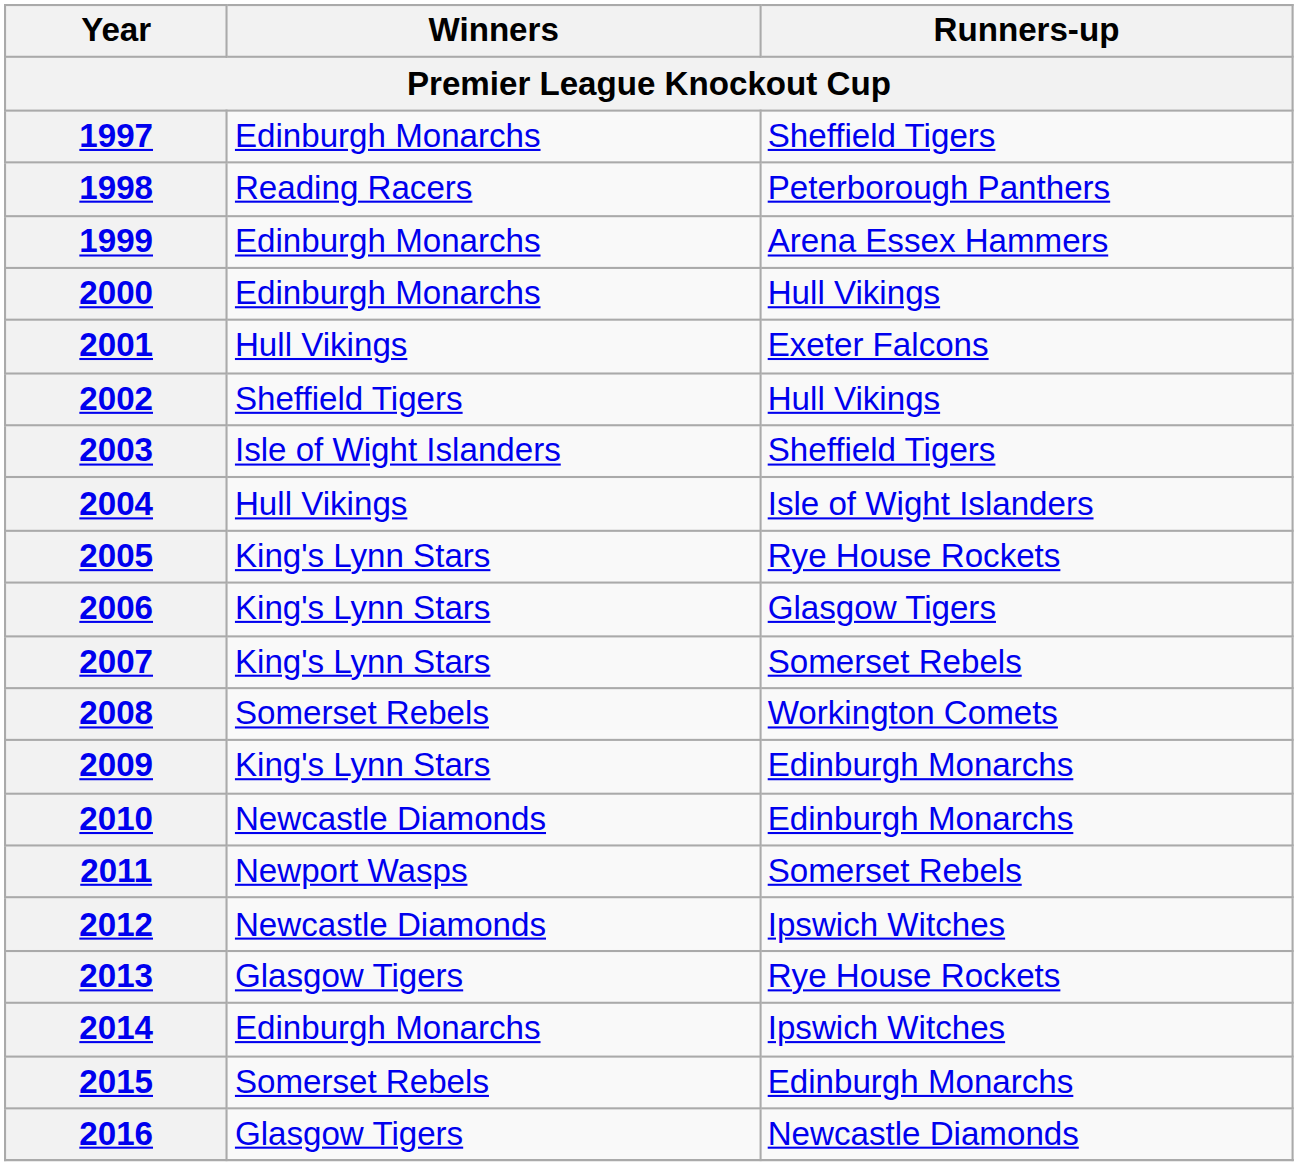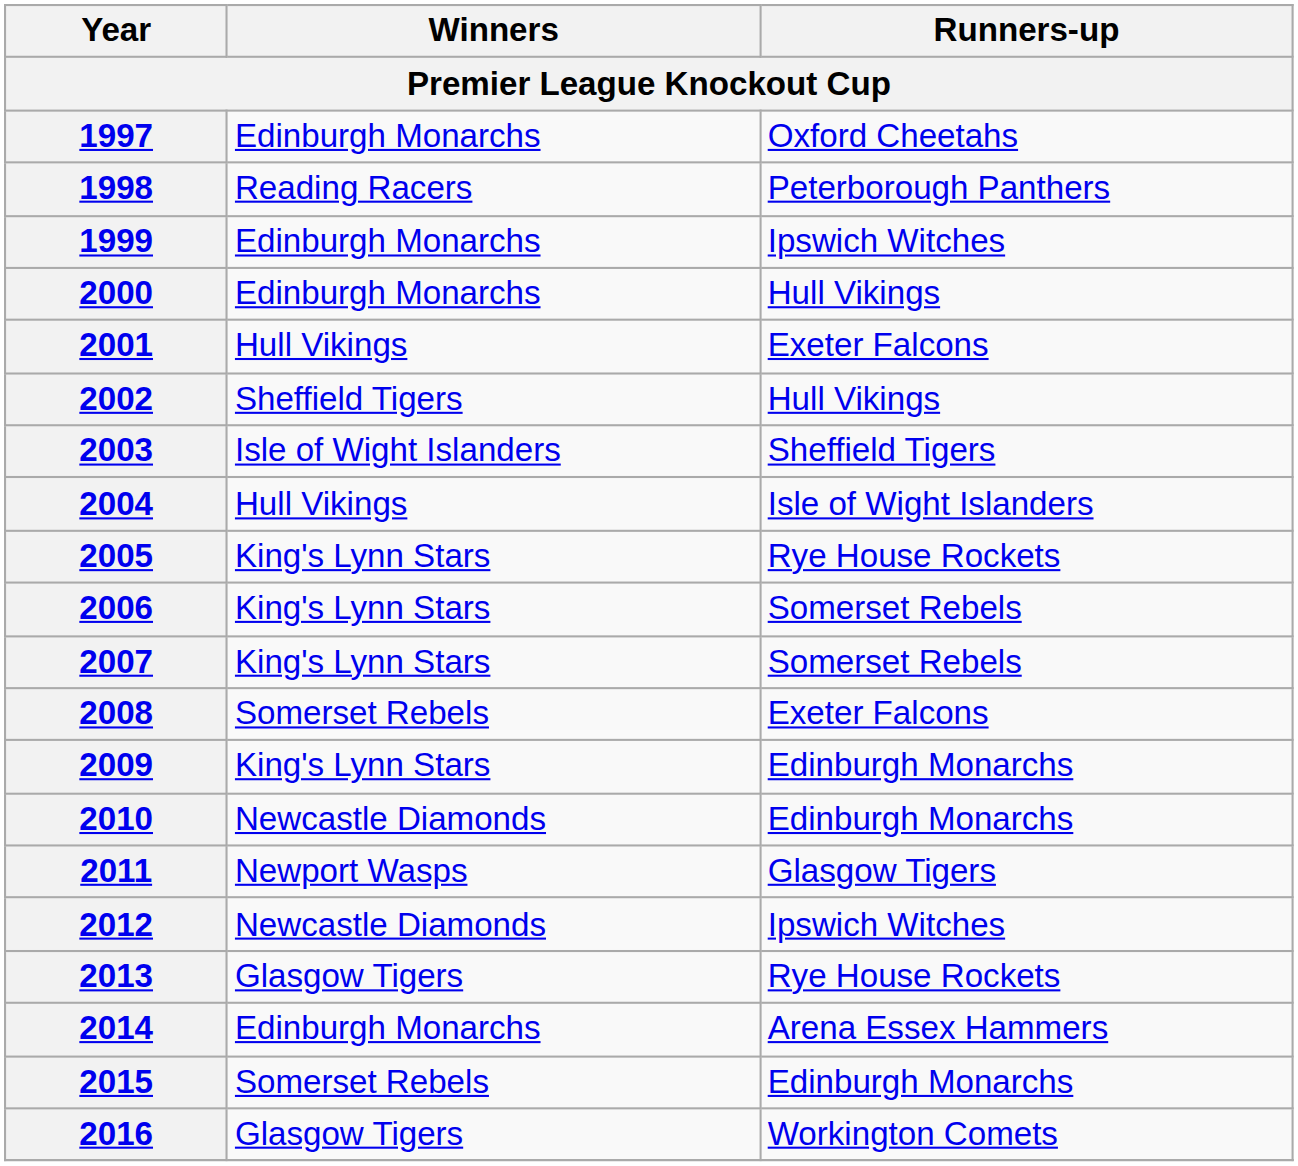1997 | Runners-up: Sheffield Tigers -> Oxford Cheetahs
1999 | Runners-up: Arena Essex Hammers -> Ipswich Witches
2006 | Runners-up: Glasgow Tigers -> Somerset Rebels
2008 | Runners-up: Workington Comets -> Exeter Falcons
2011 | Runners-up: Somerset Rebels -> Glasgow Tigers
2014 | Runners-up: Ipswich Witches -> Arena Essex Hammers
2016 | Runners-up: Newcastle Diamonds -> Workington Comets
